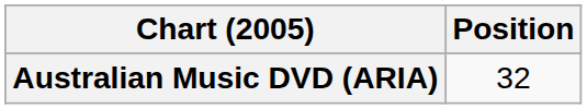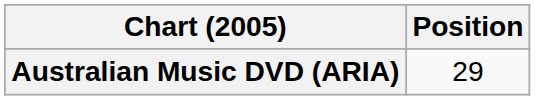Australian Music DVD (ARIA) | Position: 32 -> 29
